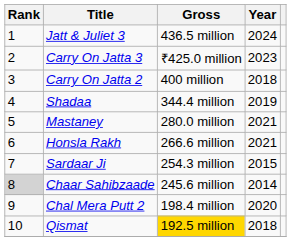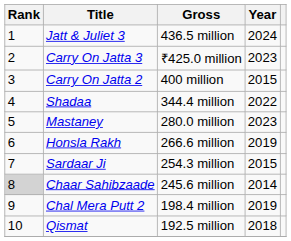Carry On Jatta 2 | Year: 2018 -> 2015
Shadaa | Year: 2019 -> 2022
Mastaney | Year: 2021 -> 2023
Honsla Rakh | Year: 2021 -> 2019
Chal Mera Putt 2 | Year: 2020 -> 2019
Qismat | Gross: gold background -> no background
